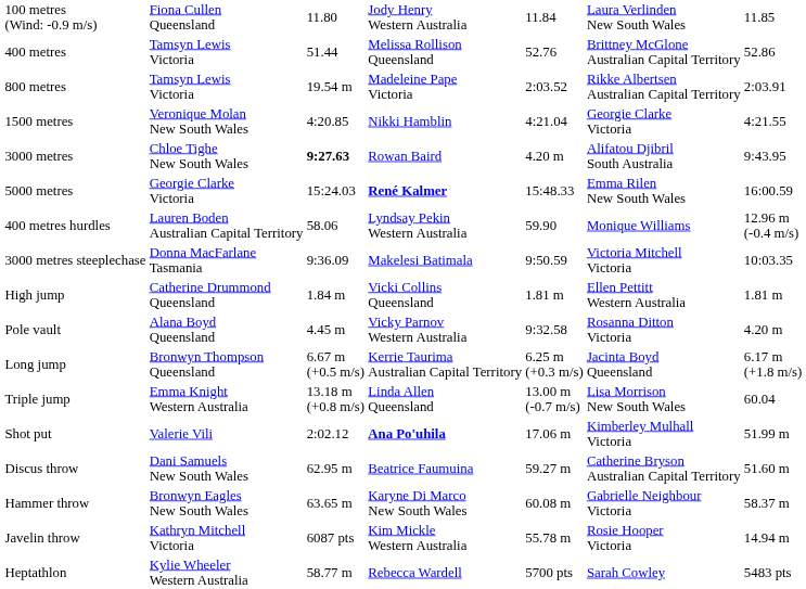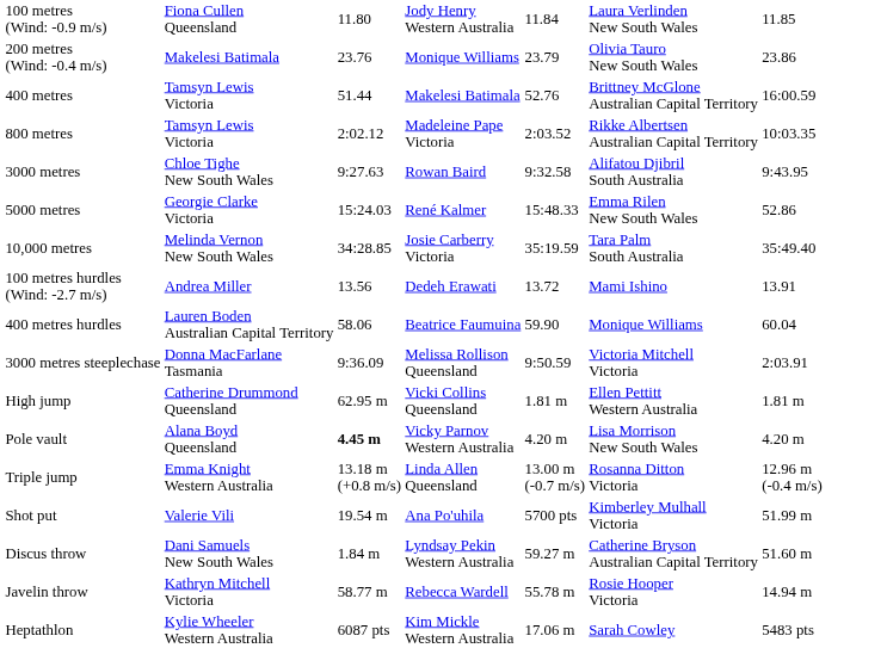+ row: 200 metres (Wind: -0.4 m/s) | Makelesi Batimala | 23.76 | Monique Williams | 23.79 | Olivia Tauro New South Wales | 23.86
400 metres | column 4: Melissa Rollison Queensland -> Makelesi Batimala
400 metres | column 7: 52.86 -> 16:00.59
800 metres | column 3: 19.54 m -> 2:02.12
800 metres | column 7: 2:03.91 -> 10:03.35
- row: 1500 metres | Veronique Molan New South Wales | 4:20.85 | Nikki Hamblin | 4:21.04 | Georgie Clarke Victoria | 4:21.55
3000 metres | column 3: bold -> normal
3000 metres | column 5: 4.20 m -> 9:32.58
5000 metres | column 4: bold -> normal
5000 metres | column 7: 16:00.59 -> 52.86
+ row: 10,000 metres | Melinda Vernon New South Wales | 34:28.85 | Josie Carberry Victoria | 35:19.59 | Tara Palm South Australia | 35:49.40
+ row: 100 metres hurdles (Wind: -2.7 m/s) | Andrea Miller | 13.56 | Dedeh Erawati | 13.72 | Mami Ishino | 13.91
400 metres hurdles | column 4: Lyndsay Pekin Western Australia -> Beatrice Faumuina
400 metres hurdles | column 7: 12.96 m (-0.4 m/s) -> 60.04
3000 metres steeplechase | column 4: Makelesi Batimala -> Melissa Rollison Queensland
3000 metres steeplechase | column 7: 10:03.35 -> 2:03.91
High jump | column 3: 1.84 m -> 62.95 m
Pole vault | column 3: normal -> bold
Pole vault | column 5: 9:32.58 -> 4.20 m
Pole vault | column 6: Rosanna Ditton Victoria -> Lisa Morrison New South Wales
- row: Long jump | Bronwyn Thompson Queensland | 6.67 m (+0.5 m/s) | Kerrie Taurima Australian Capital Territory | 6.25 m (+0.3 m/s) | Jacinta Boyd Queensland | 6.17 m (+1.8 m/s)
Triple jump | column 6: Lisa Morrison New South Wales -> Rosanna Ditton Victoria
Triple jump | column 7: 60.04 -> 12.96 m (-0.4 m/s)
Shot put | column 3: 2:02.12 -> 19.54 m
Shot put | column 4: bold -> normal
Shot put | column 5: 17.06 m -> 5700 pts
Discus throw | column 3: 62.95 m -> 1.84 m
Discus throw | column 4: Beatrice Faumuina -> Lyndsay Pekin Western Australia
- row: Hammer throw | Bronwyn Eagles New South Wales | 63.65 m | Karyne Di Marco New South Wales | 60.08 m | Gabrielle Neighbour Victoria | 58.37 m
Javelin throw | column 3: 6087 pts -> 58.77 m
Javelin throw | column 4: Kim Mickle Western Australia -> Rebecca Wardell
Heptathlon | column 3: 58.77 m -> 6087 pts
Heptathlon | column 4: Rebecca Wardell -> Kim Mickle Western Australia
Heptathlon | column 5: 5700 pts -> 17.06 m
